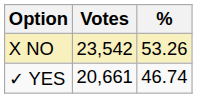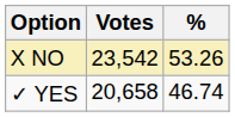✓ YES | Votes: 20,661 -> 20,658
